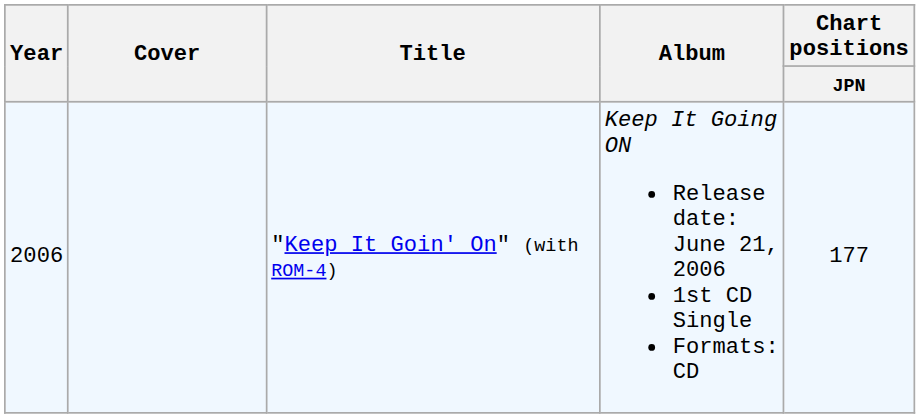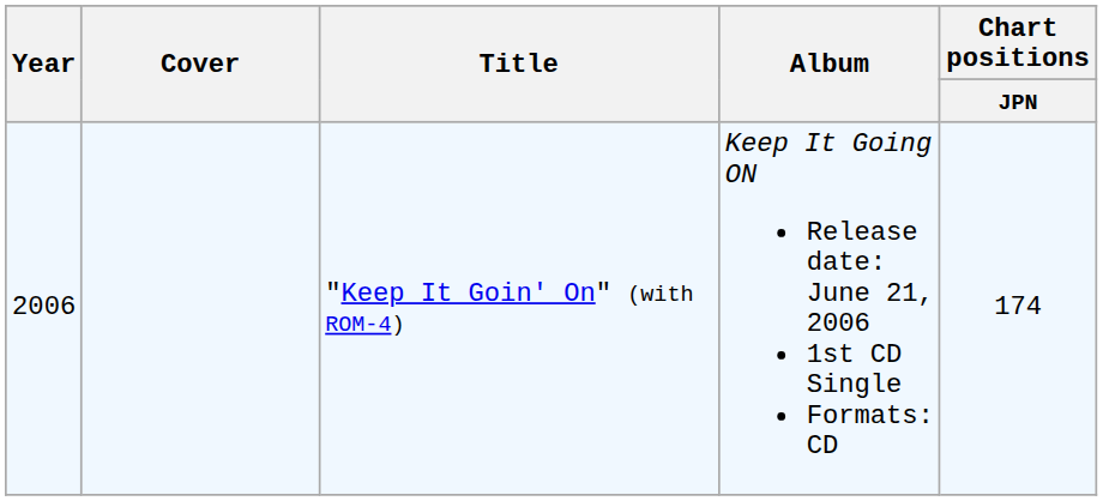"Keep It Goin' On" (with ROM-4) | Chart positions / JPN: 177 -> 174
